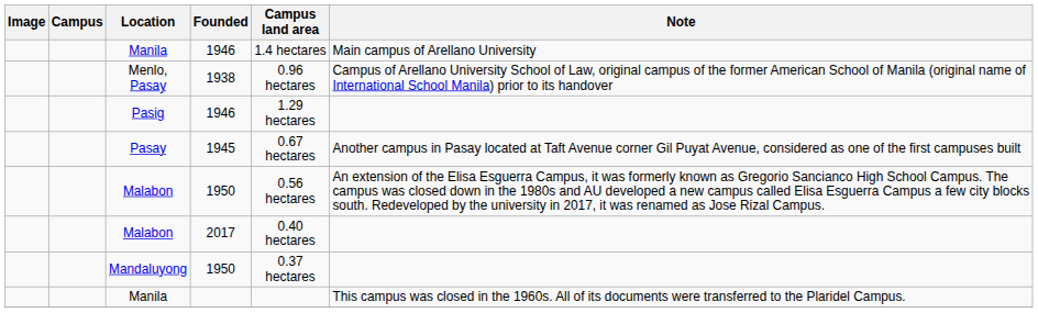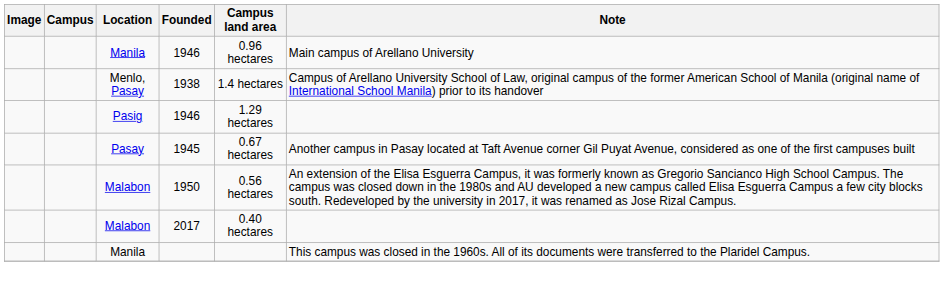Manila / 1946 | Campus land area: 1.4 hectares -> 0.96 hectares
Menlo, Pasay | Campus land area: 0.96 hectares -> 1.4 hectares
- row: Mandaluyong | 1950 | 0.37 hectares
